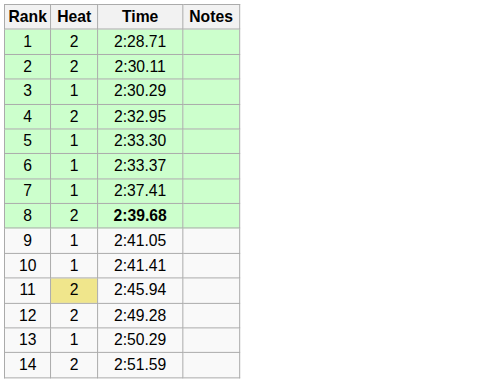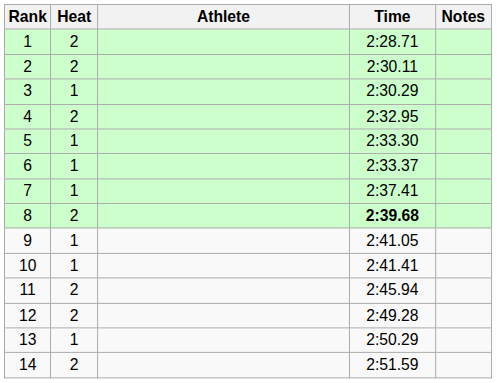+ column: Athlete
11 | Heat: khaki background -> no background
